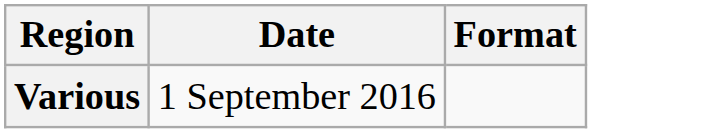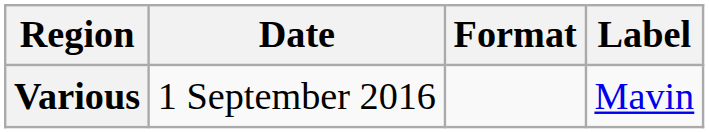+ column: Label | Mavin
